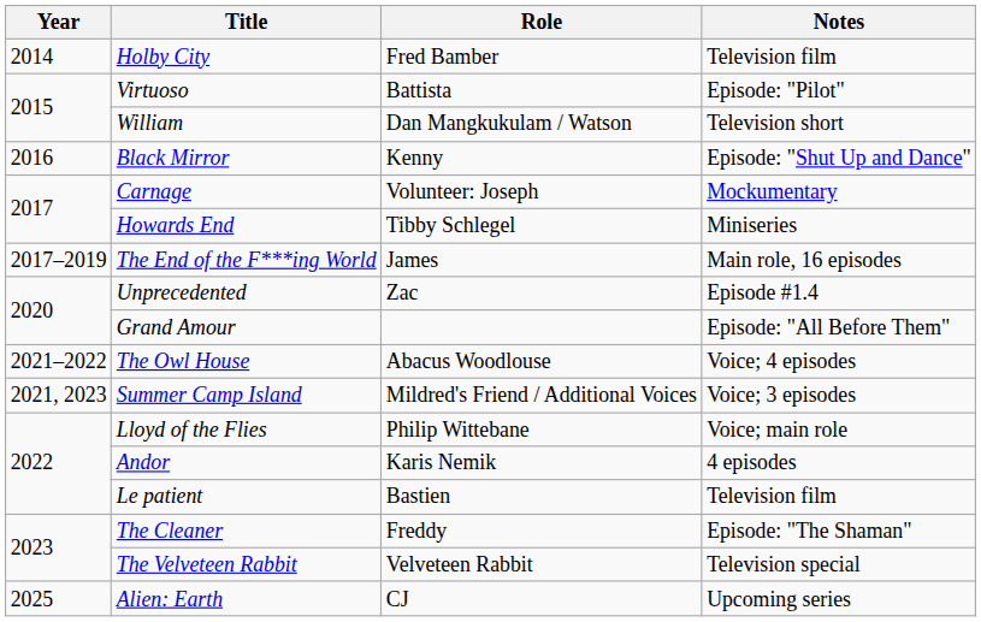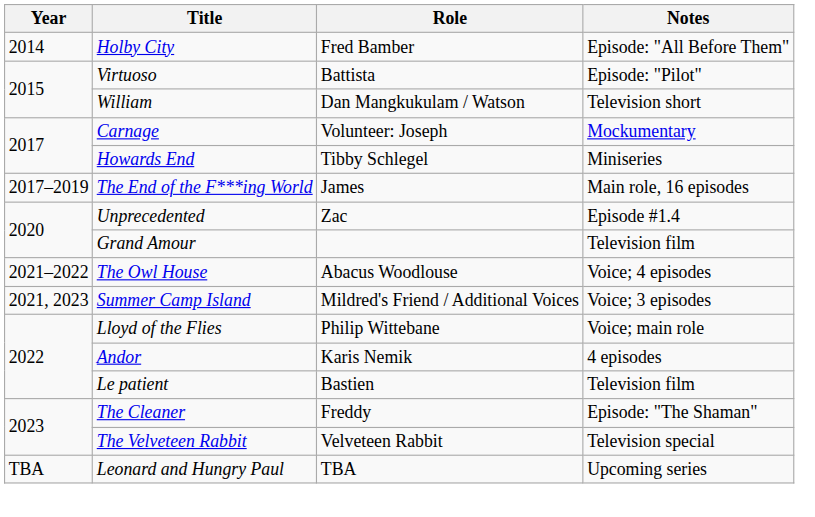Holby City | Notes: Television film -> Episode: "All Before Them"
- row: 2016 | Black Mirror | Kenny | Episode: "Shut Up and Dance"
Grand Amour | Notes: Episode: "All Before Them" -> Television film
- row: 2025 | Alien: Earth | CJ | Upcoming series
+ row: TBA | Leonard and Hungry Paul | TBA | Upcoming series
